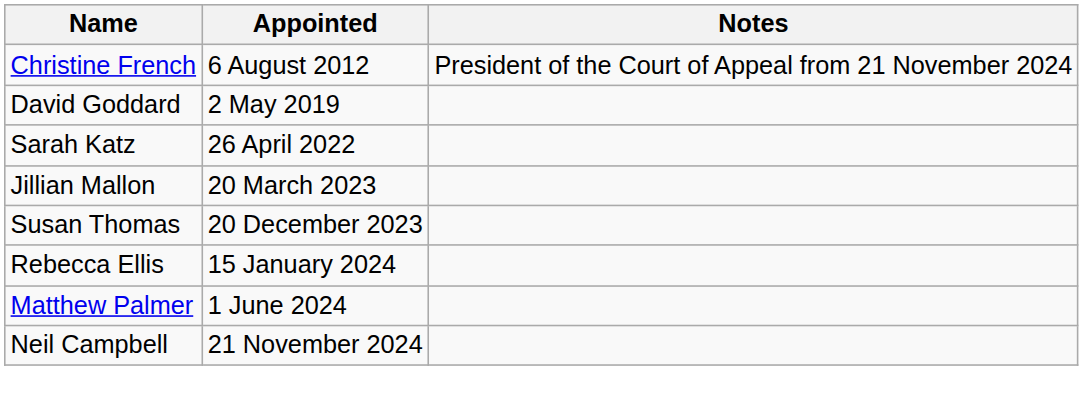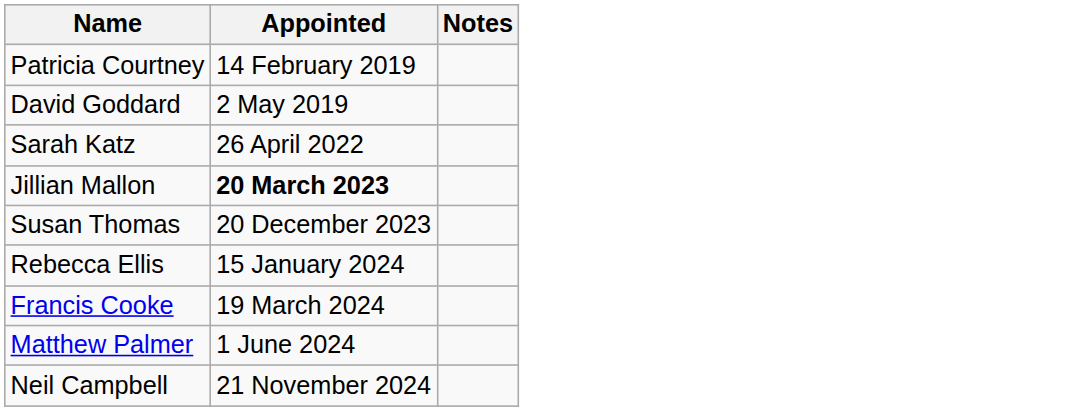- row: Christine French | 6 August 2012 | President of the Court of Appeal from 21 November 2024
+ row: Patricia Courtney | 14 February 2019
Jillian Mallon | Appointed: normal -> bold
+ row: Francis Cooke | 19 March 2024
